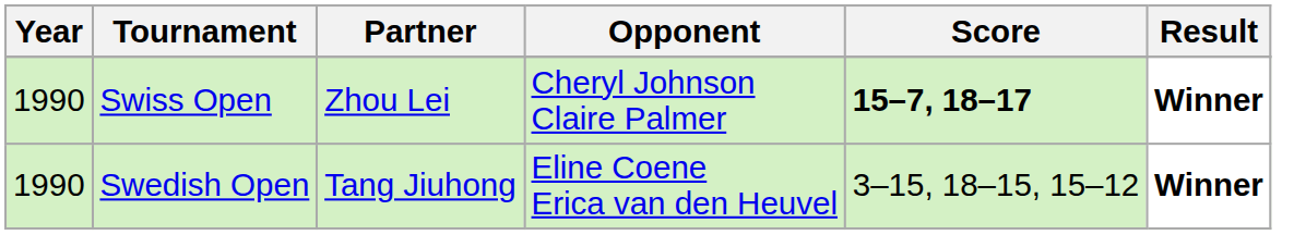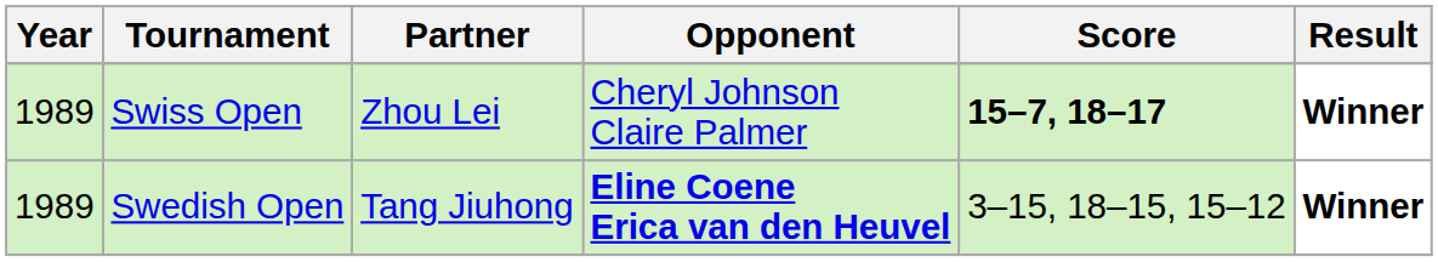Swiss Open | Year: 1990 -> 1989
Swedish Open | Year: 1990 -> 1989
Swedish Open | Opponent: normal -> bold
